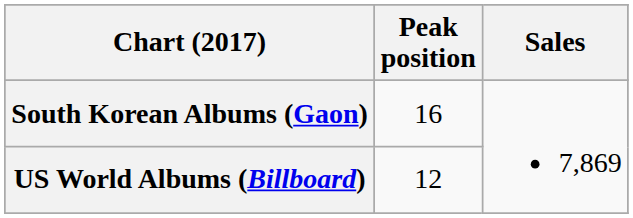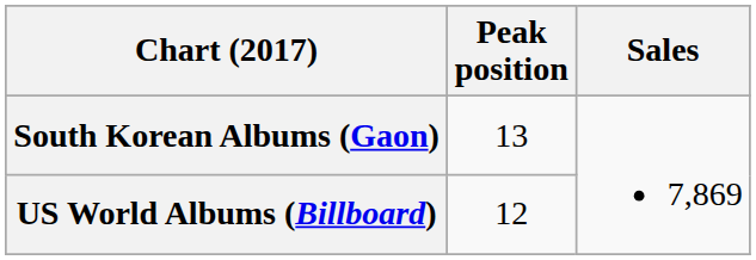South Korean Albums (Gaon) | Peak position: 16 -> 13
